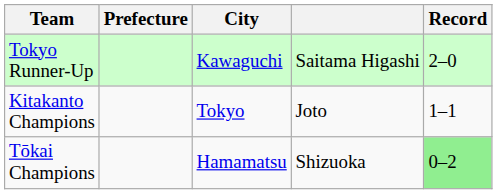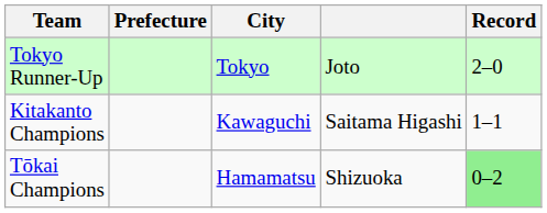Tokyo Runner-Up | City: Kawaguchi -> Tokyo
Tokyo Runner-Up | column 4: Saitama Higashi -> Joto
Kitakanto Champions | City: Tokyo -> Kawaguchi
Kitakanto Champions | column 4: Joto -> Saitama Higashi
